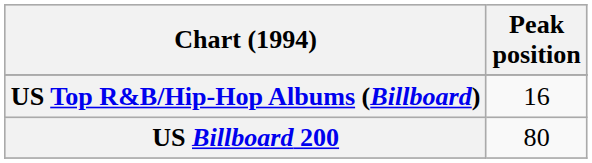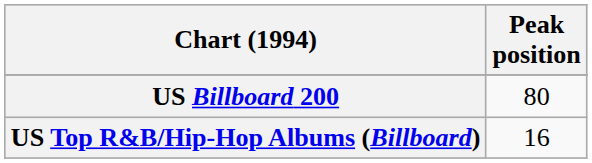rows swapped: US Billboard 200 <-> US Top R&B/Hip-Hop Albums (Billboard)
